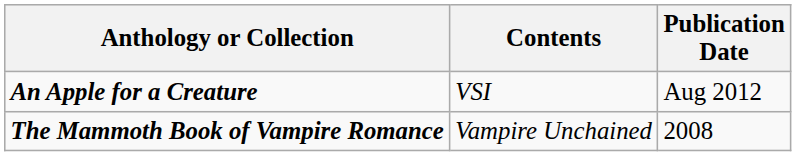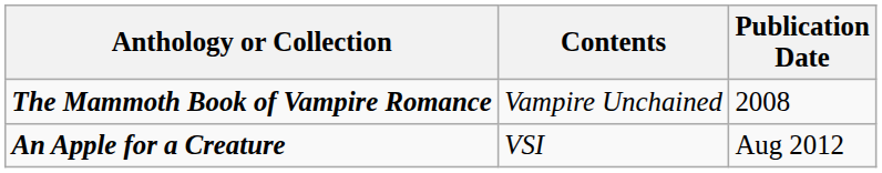rows swapped: The Mammoth Book of Vampire Romance <-> An Apple for a Creature
